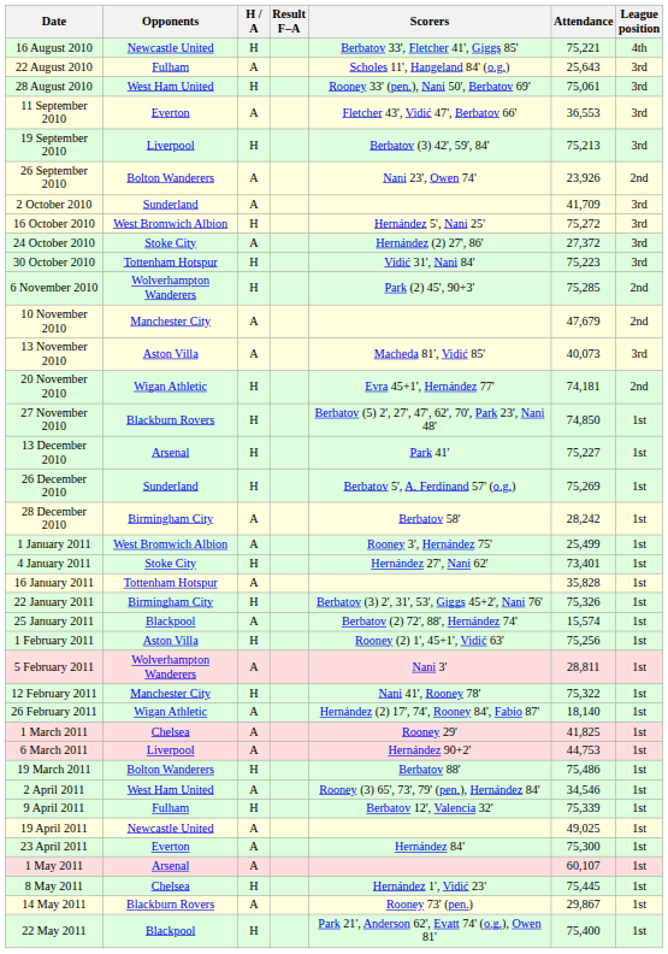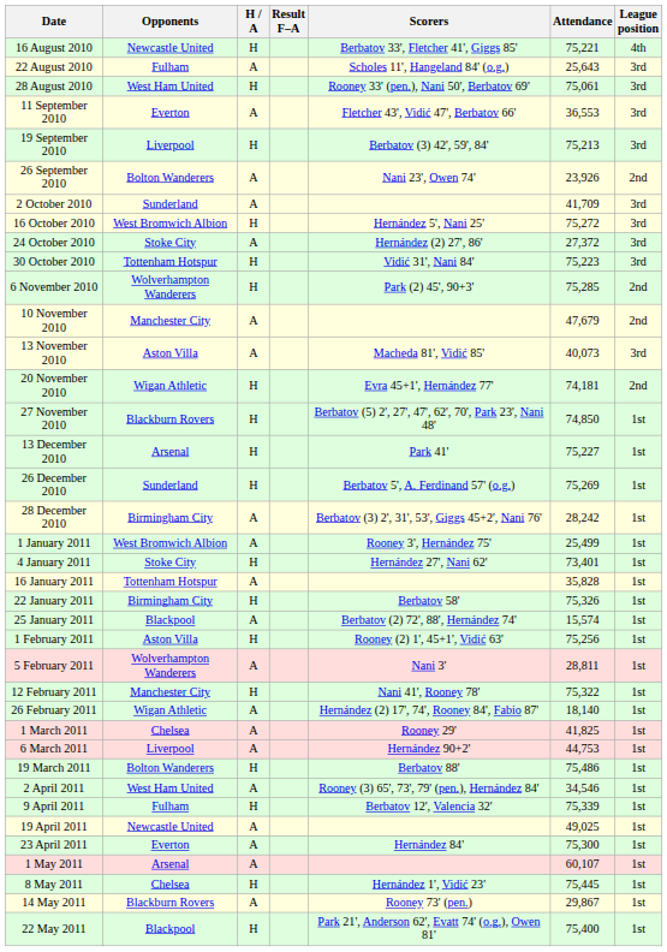28 December 2010 | Scorers: Berbatov 58' -> Berbatov (3) 2', 31', 53', Giggs 45+2', Nani 76'
22 January 2011 | Scorers: Berbatov (3) 2', 31', 53', Giggs 45+2', Nani 76' -> Berbatov 58'
